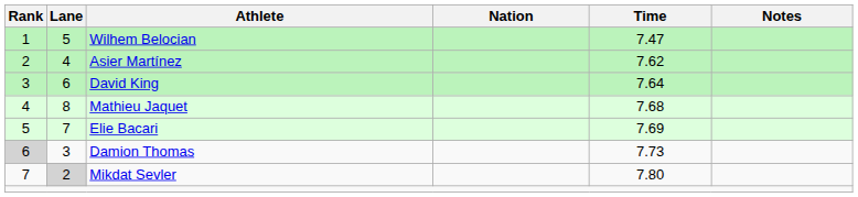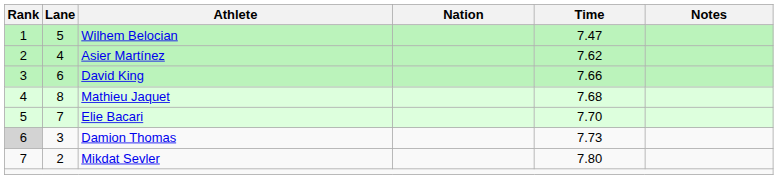David King | Time: 7.64 -> 7.66
Elie Bacari | Time: 7.69 -> 7.70
Mikdat Sevler | Lane: lightgrey background -> no background
